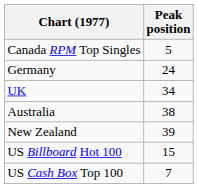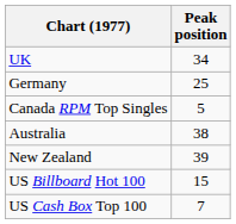rows swapped: Canada RPM Top Singles <-> UK
Germany | Peak position: 24 -> 25
